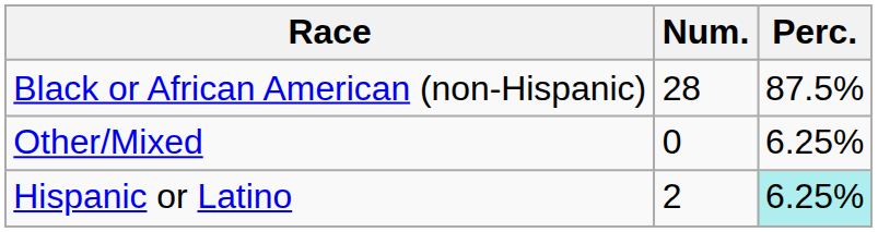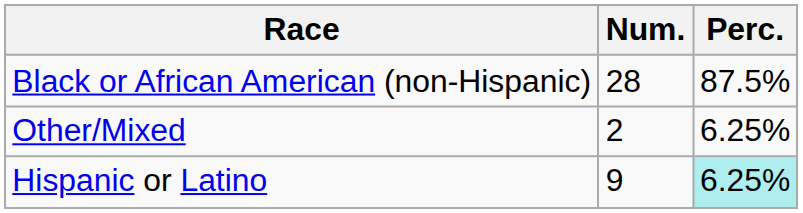Other/Mixed | Num.: 0 -> 2
Hispanic or Latino | Num.: 2 -> 9
